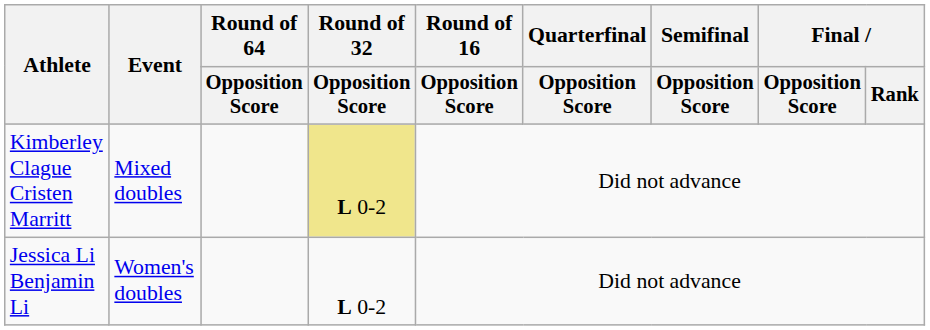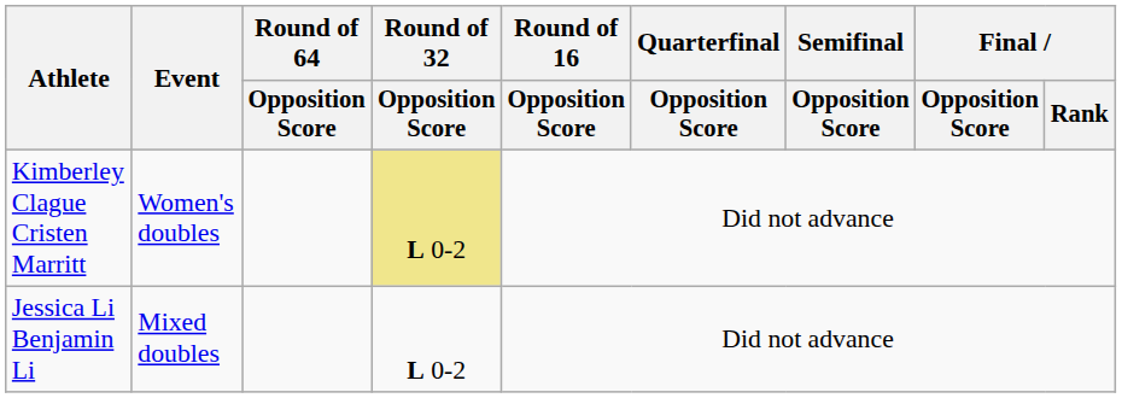Kimberley Clague Cristen Marritt | Event: Mixed doubles -> Women's doubles
Jessica Li Benjamin Li | Event: Women's doubles -> Mixed doubles
